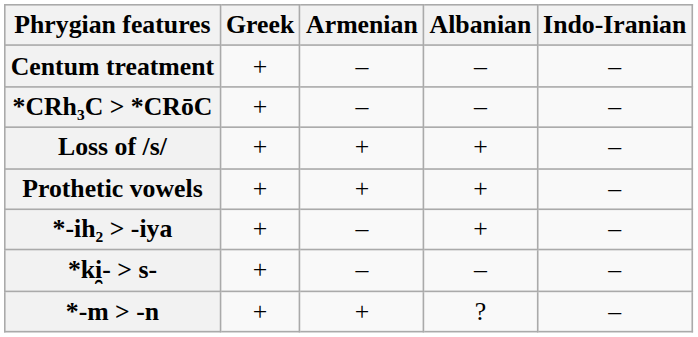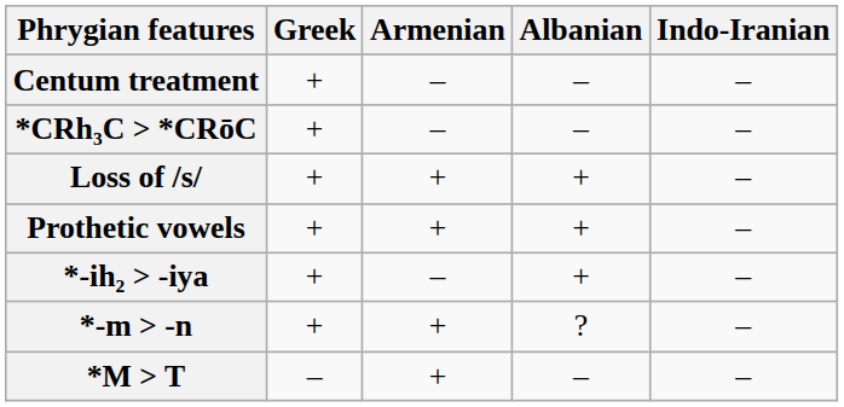- row: *ki̯- > s- | + | – | – | –
+ row: *M > T | – | + | – | –
